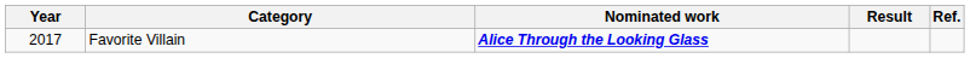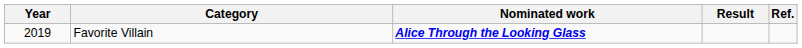Favorite Villain | Year: 2017 -> 2019
